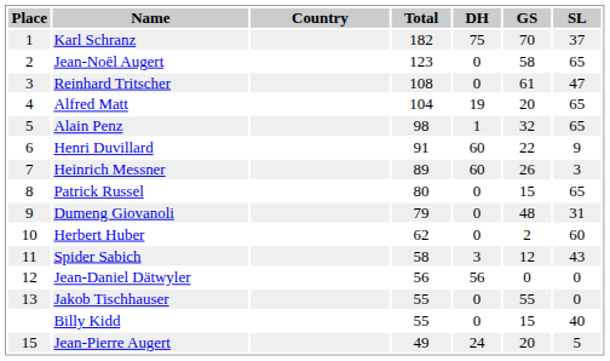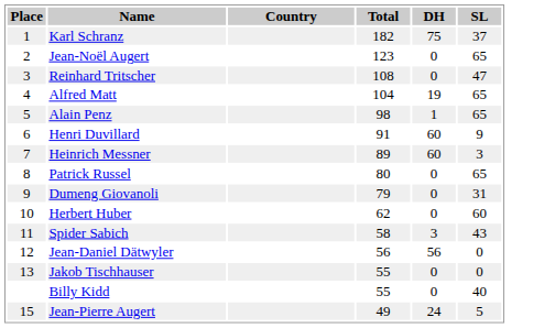- column: GS | 70 | 58 | 61 | 20 | 32 | 22 | 26 | 15 | 48 | 2 | 12 | 0 | 55 | 15 | 20
